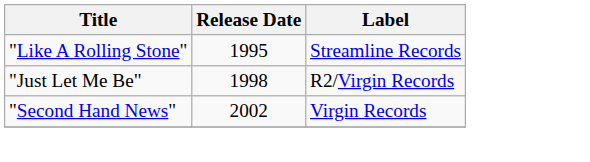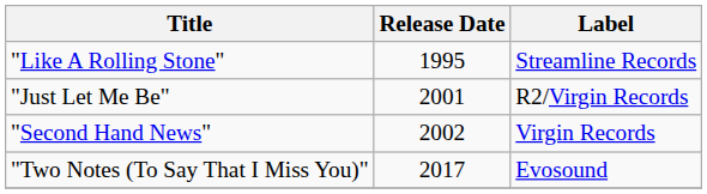"Just Let Me Be" | Release Date: 1998 -> 2001
+ row: "Two Notes (To Say That I Miss You)" | 2017 | Evosound
